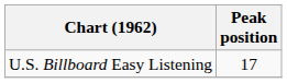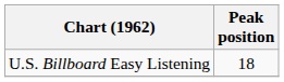U.S. Billboard Easy Listening | Peak position: 17 -> 18
